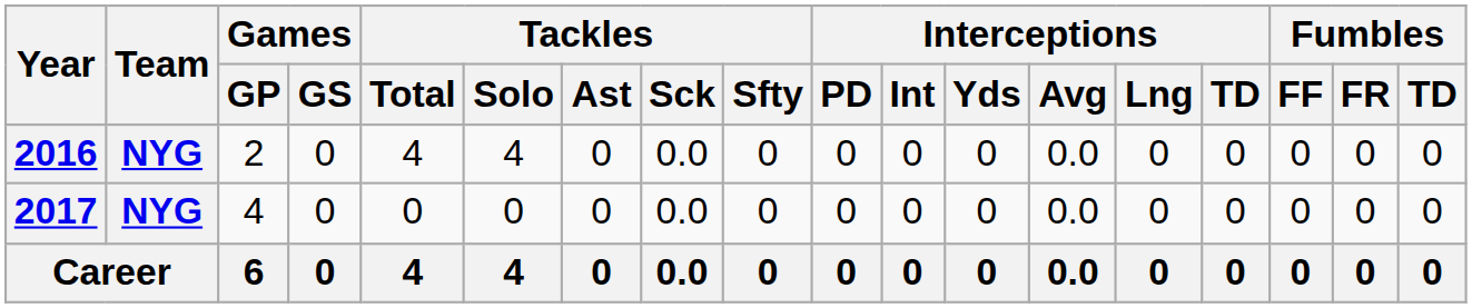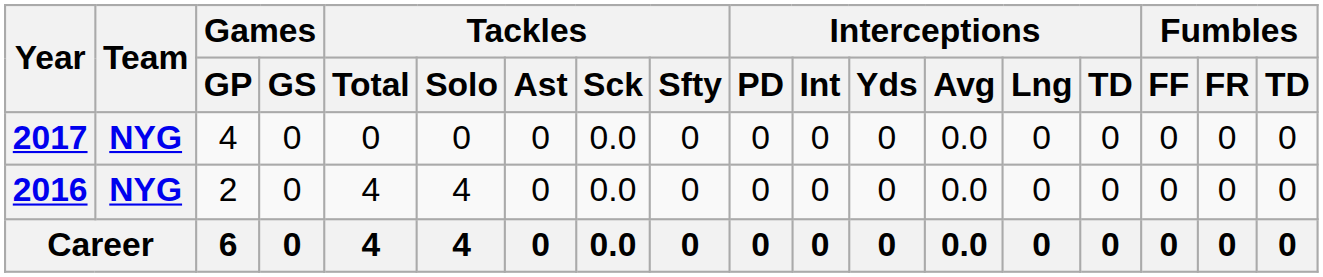rows swapped: 2016 <-> 2017
